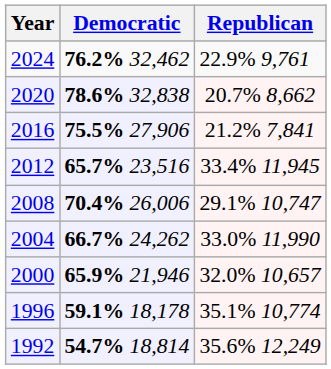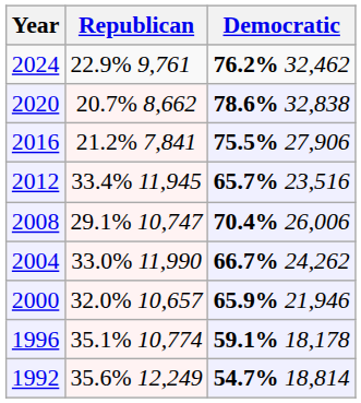columns swapped: Republican <-> Democratic
